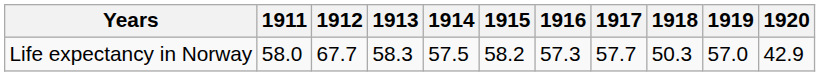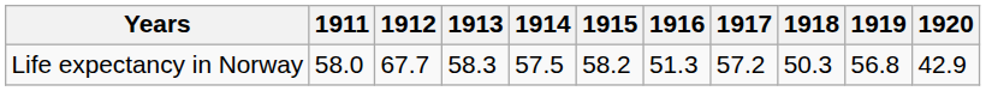Life expectancy in Norway | 1916: 57.3 -> 51.3
Life expectancy in Norway | 1917: 57.7 -> 57.2
Life expectancy in Norway | 1919: 57.0 -> 56.8
